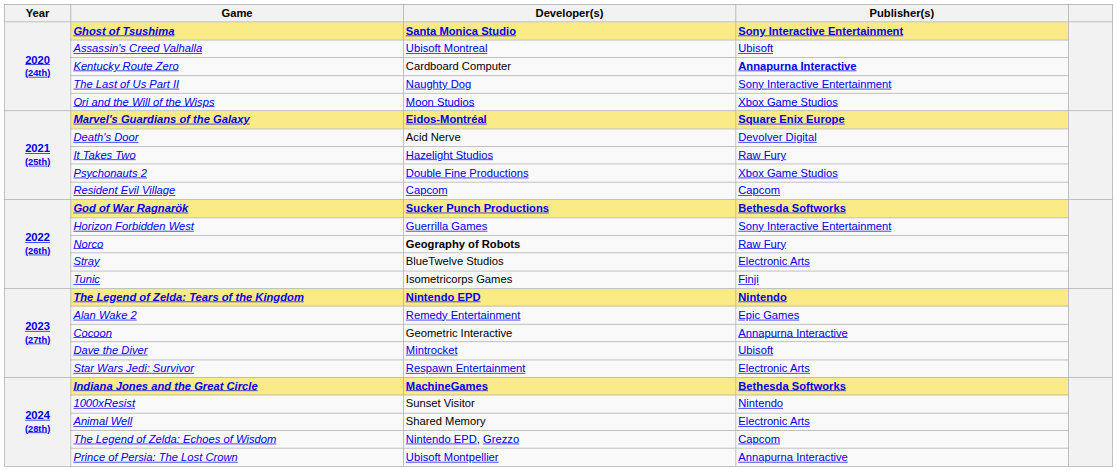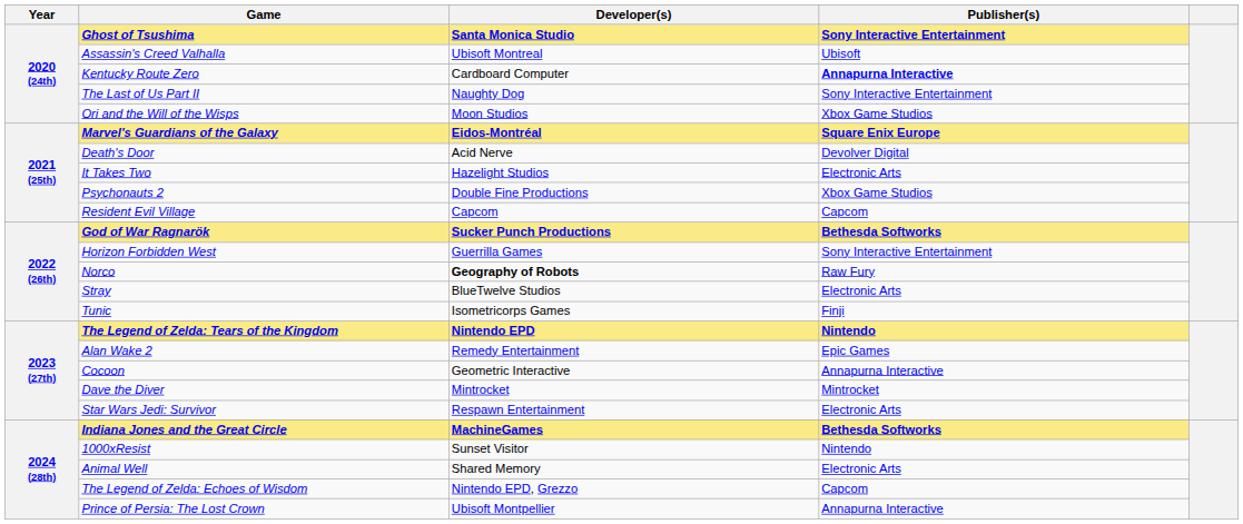It Takes Two | Publisher(s): Raw Fury -> Electronic Arts
Dave the Diver | Publisher(s): Ubisoft -> Mintrocket
